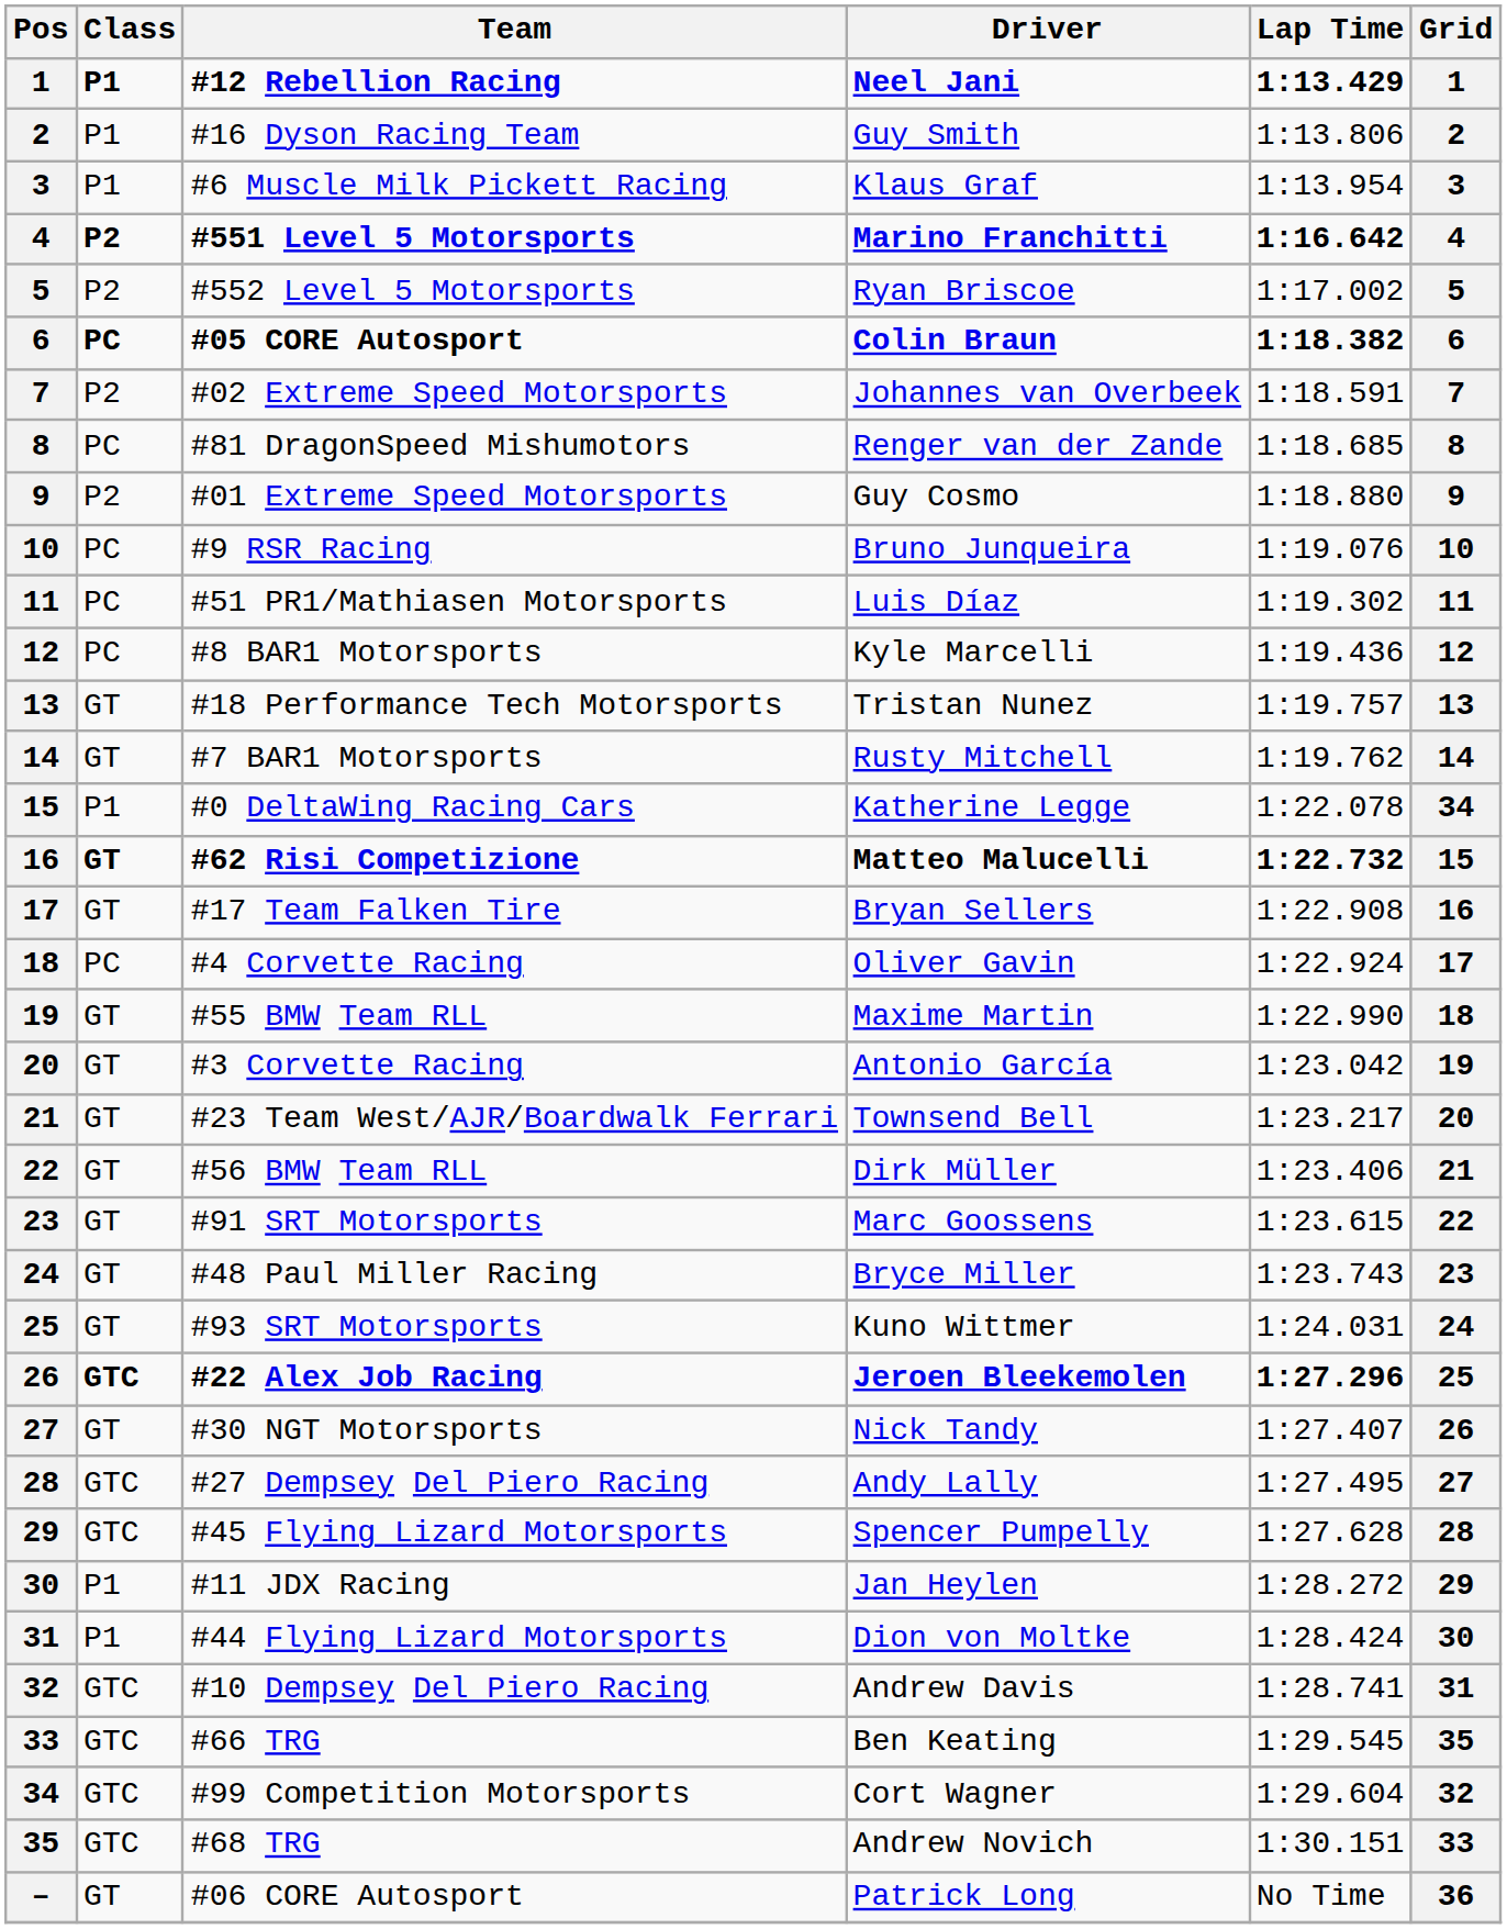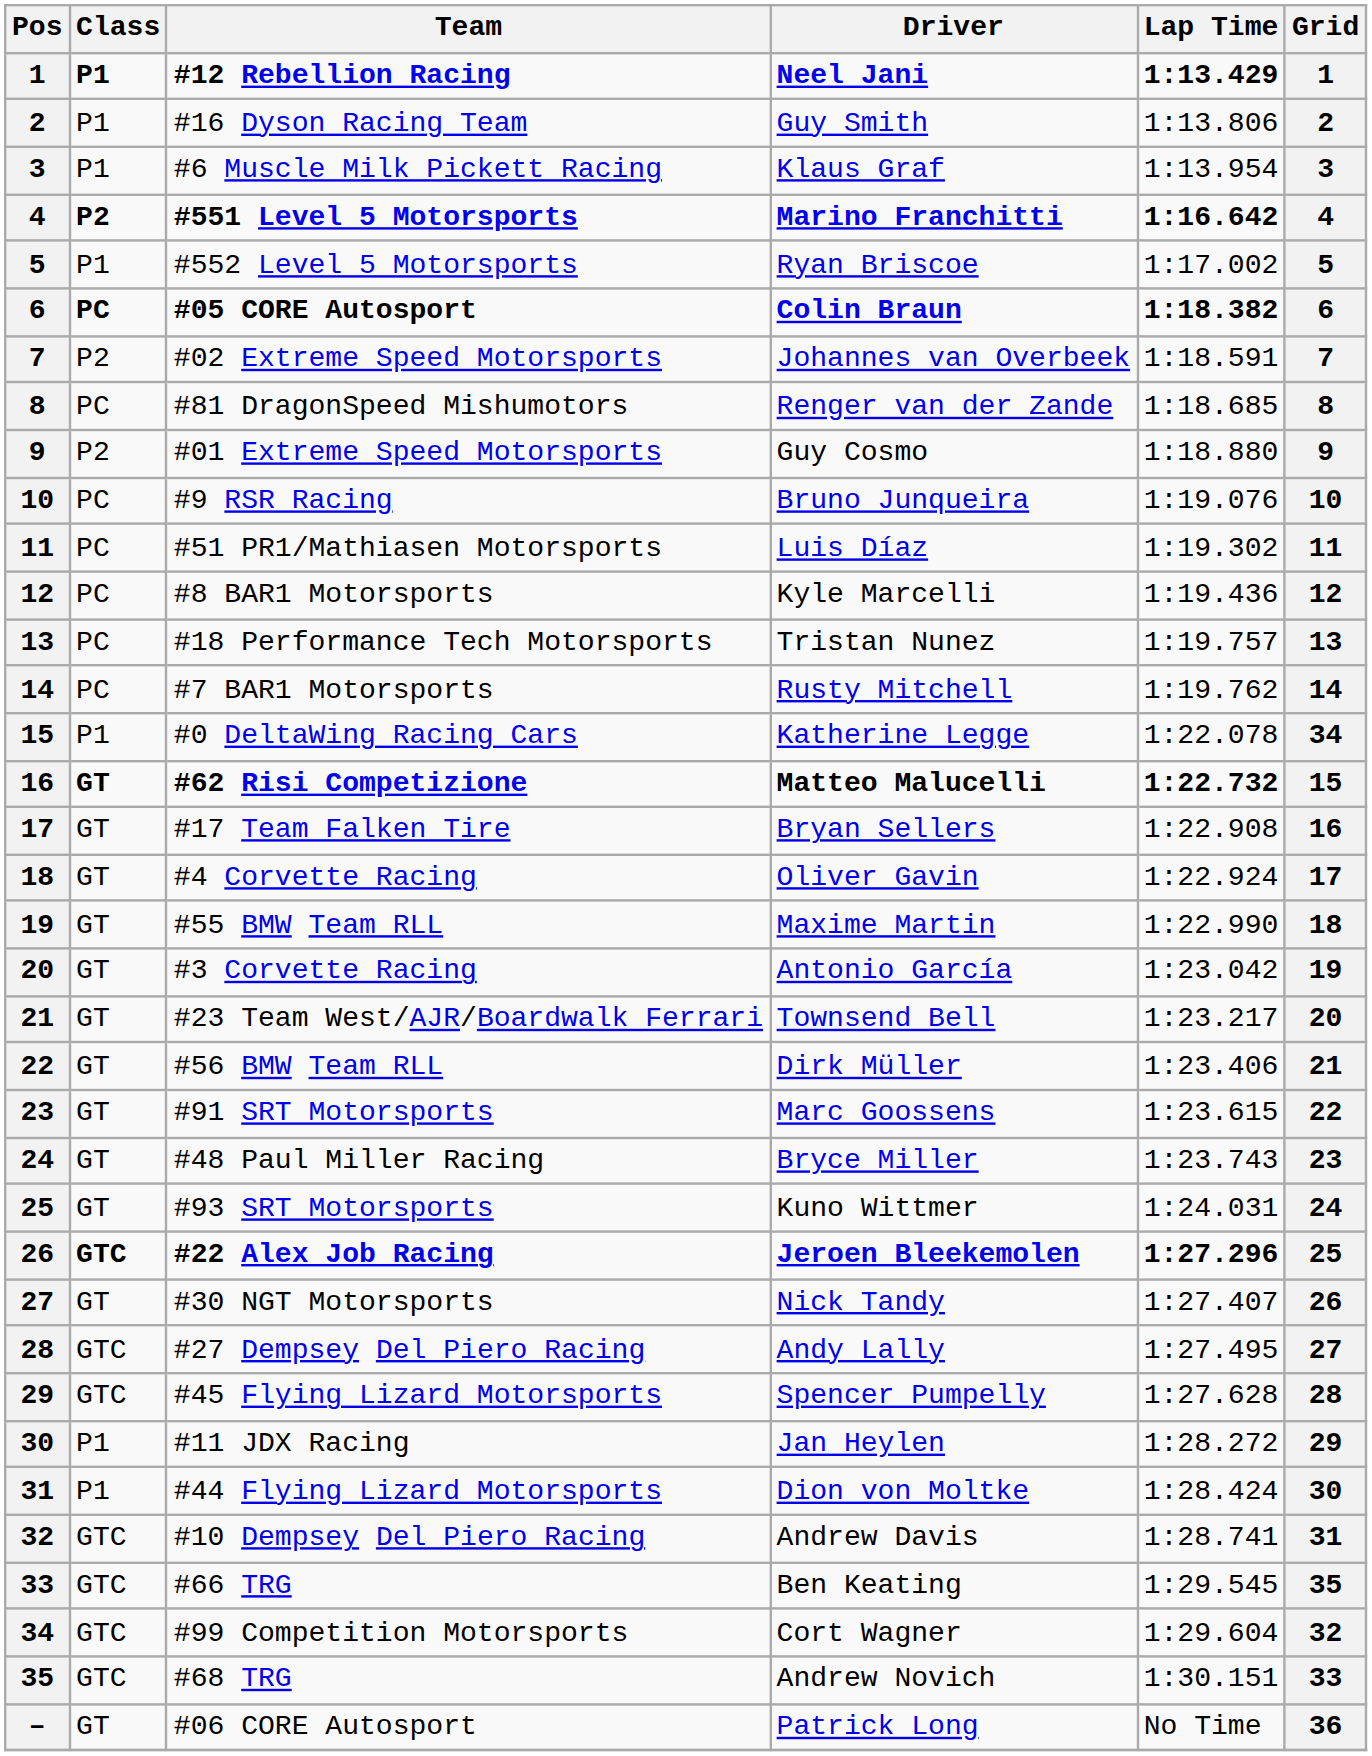#552 Level 5 Motorsports | Class: P2 -> P1
#18 Performance Tech Motorsports | Class: GT -> PC
#7 BAR1 Motorsports | Class: GT -> PC
#4 Corvette Racing | Class: PC -> GT
